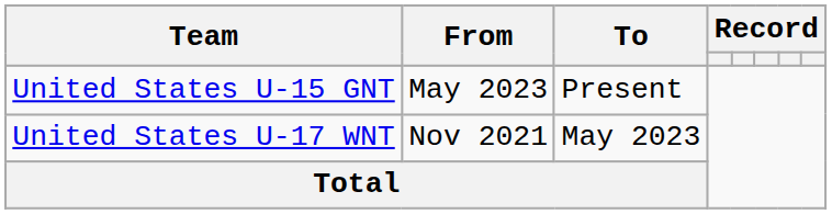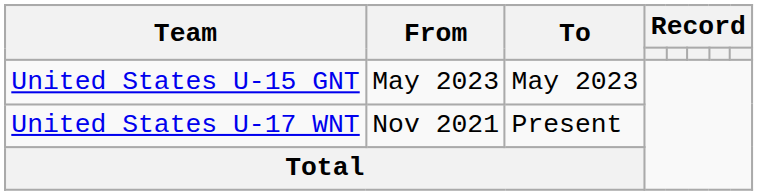United States U-15 GNT | To: Present -> May 2023
United States U-17 WNT | To: May 2023 -> Present
